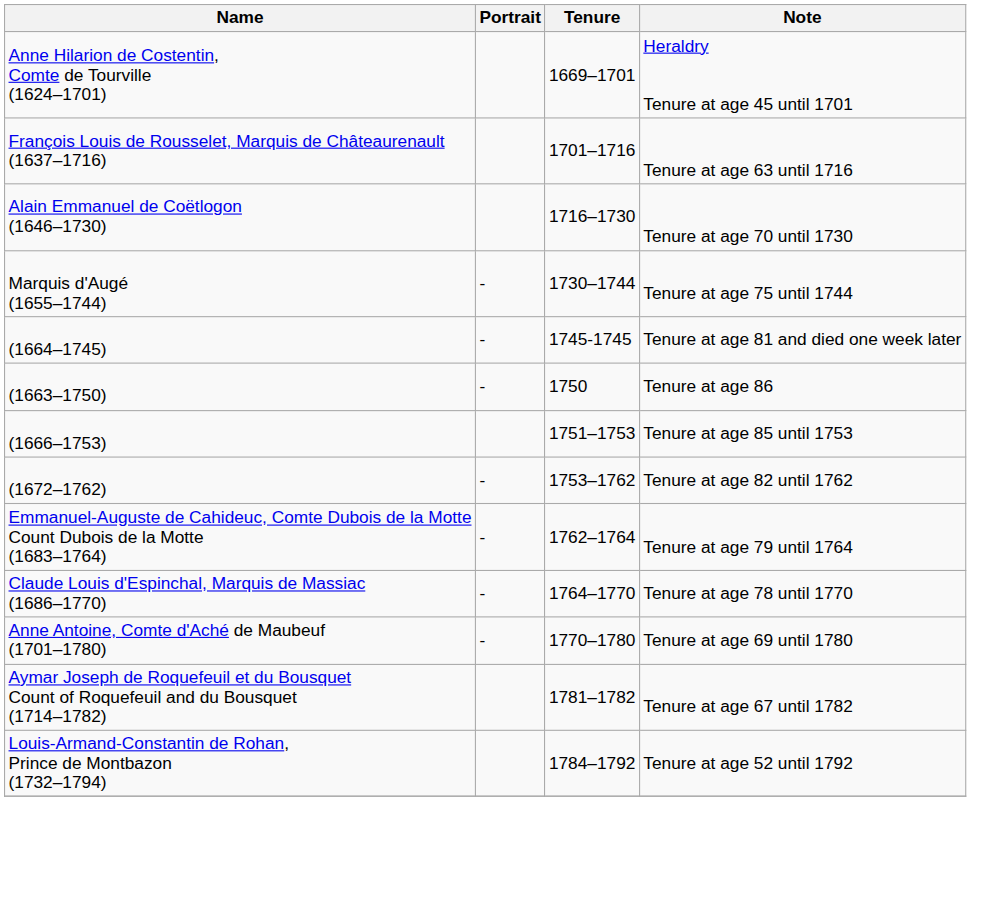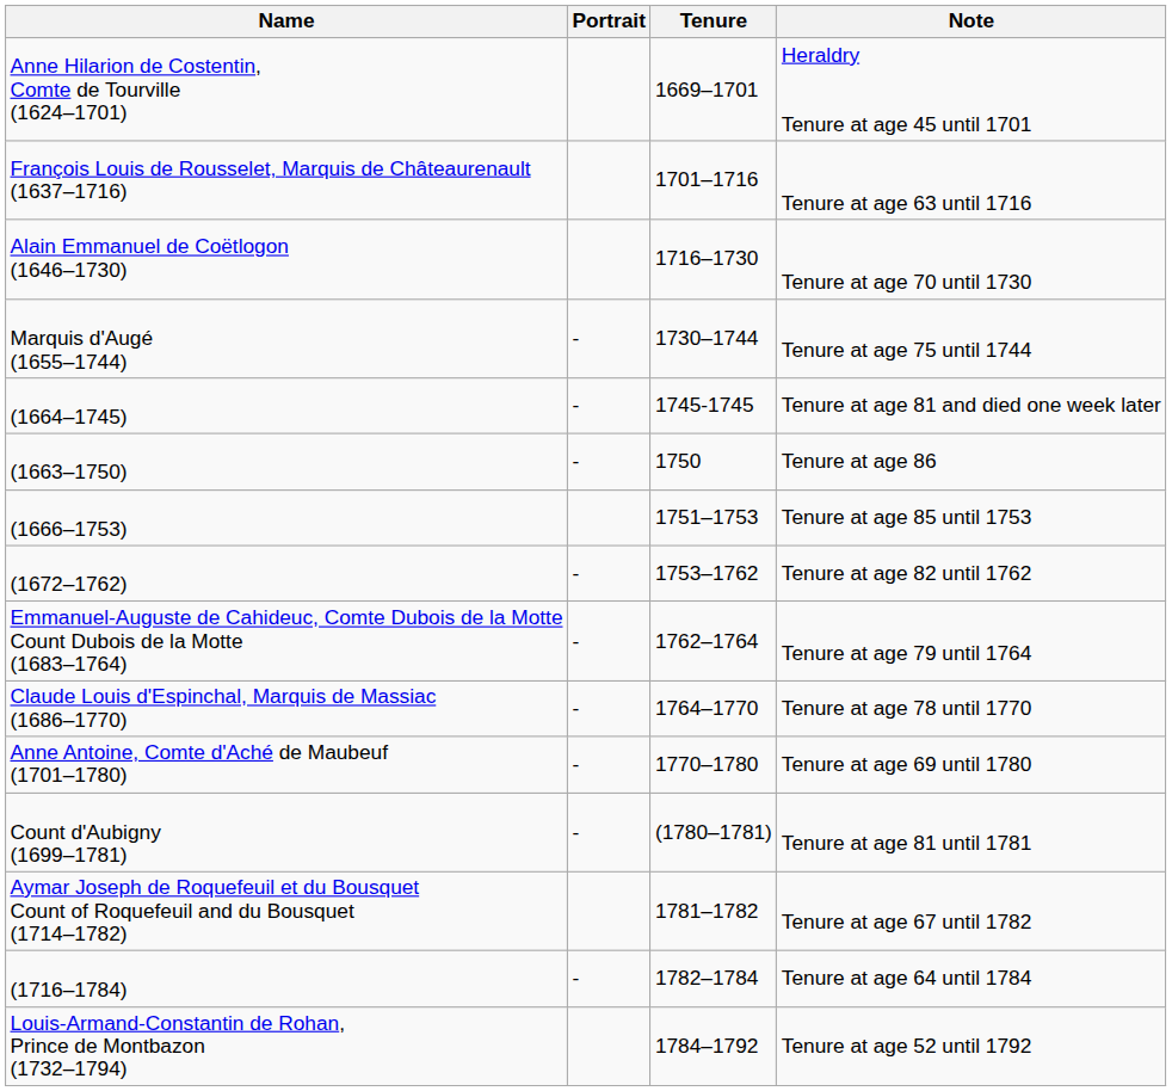+ row: Count d'Aubigny (1699–1781) | - | (1780–1781) | Tenure at age 81 until 1781
+ row: (1716–1784) | - | 1782–1784 | Tenure at age 64 until 1784
